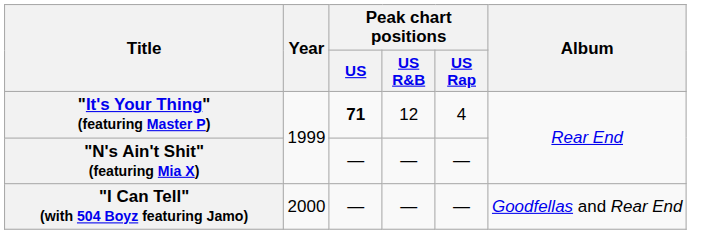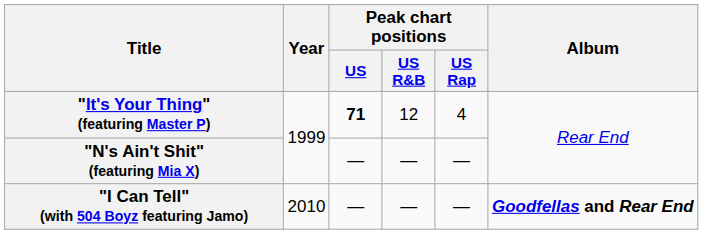"I Can Tell" (with 504 Boyz featuring Jamo) | Year: 2000 -> 2010
"I Can Tell" (with 504 Boyz featuring Jamo) | Album: normal -> bold
